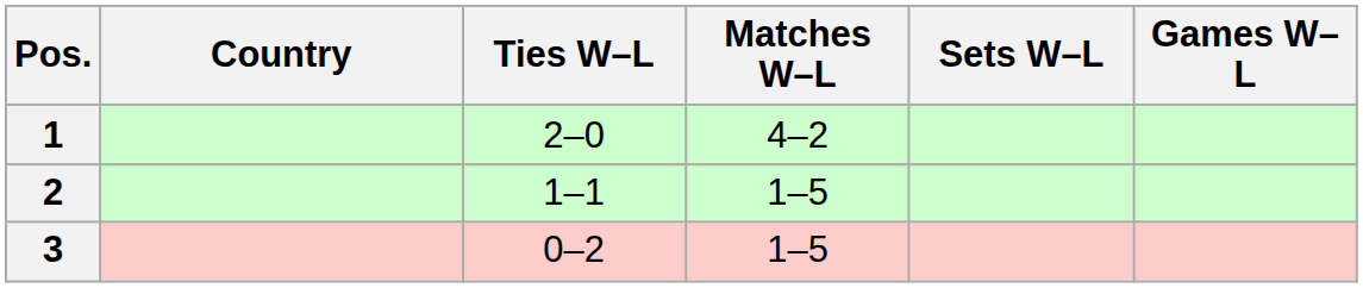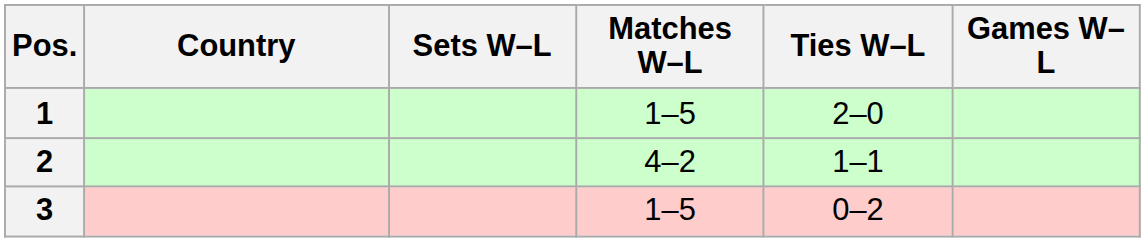columns swapped: Ties W–L <-> Sets W–L
1 | Matches W–L: 4–2 -> 1–5
2 | Matches W–L: 1–5 -> 4–2
